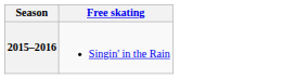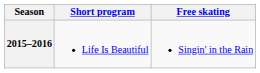+ column: Short program | Life Is Beautiful
